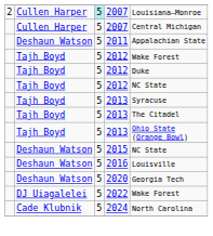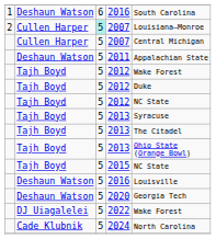+ row: 1 | Deshaun Watson | 6 | 2016 | South Carolina
2015 | column 2: Deshaun Watson -> Tajh Boyd
